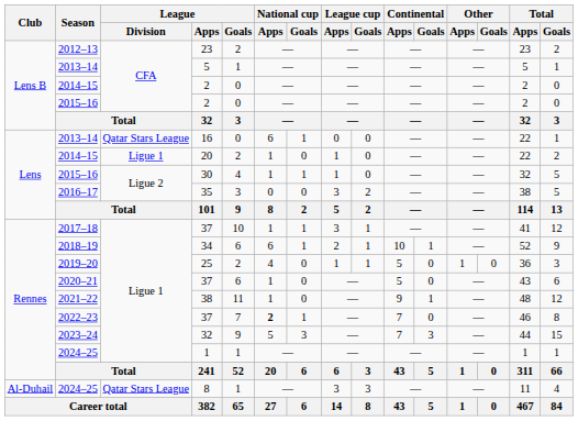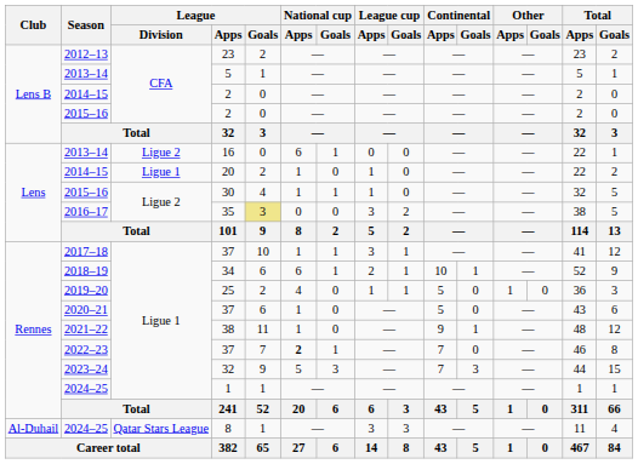16 | League / Division: Qatar Stars League -> Ligue 2
35 | League / Goals: no background -> khaki background
